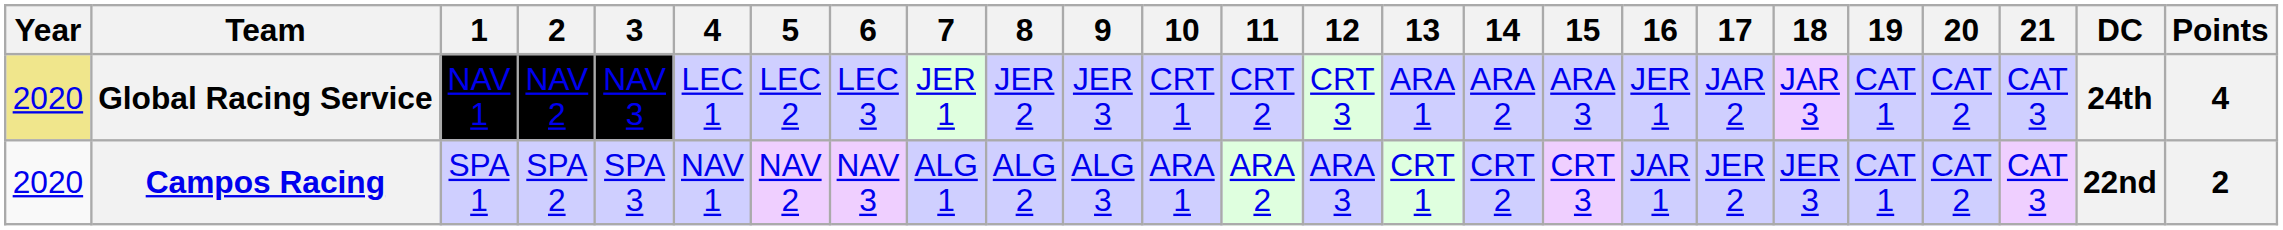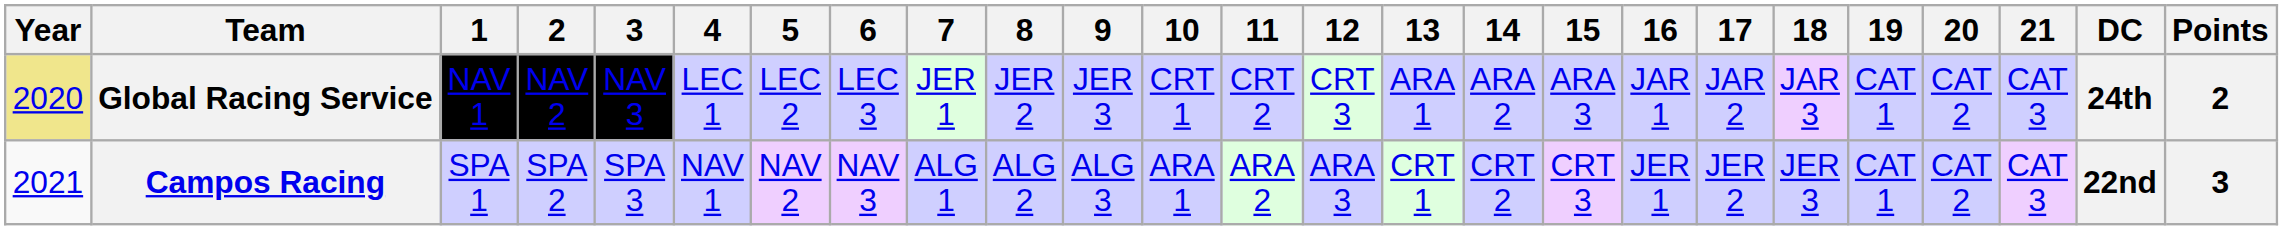Global Racing Service | 16: JER 1 -> JAR 1
Global Racing Service | Points: 4 -> 2
Campos Racing | Year: 2020 -> 2021
Campos Racing | 16: JAR 1 -> JER 1
Campos Racing | Points: 2 -> 3
